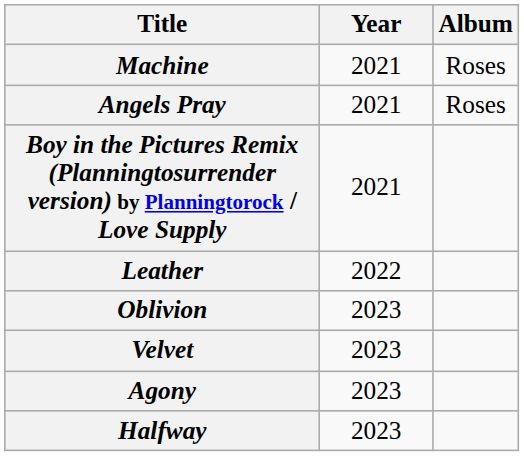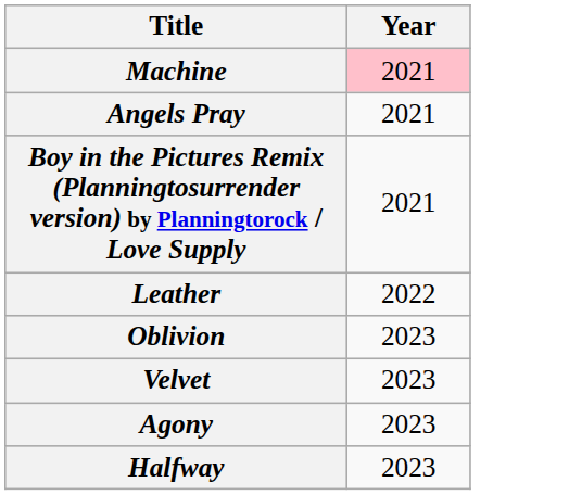- column: Album | Roses | Roses
Machine | Year: no background -> pink background
